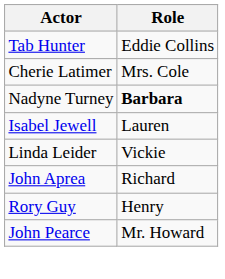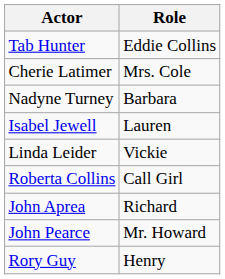Nadyne Turney | Role: bold -> normal
+ row: Roberta Collins | Call Girl
rows swapped: Rory Guy <-> John Pearce
